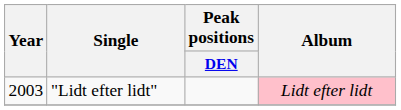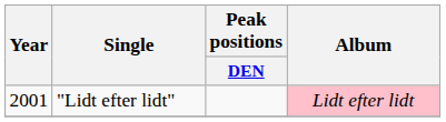"Lidt efter lidt" | Year: 2003 -> 2001
